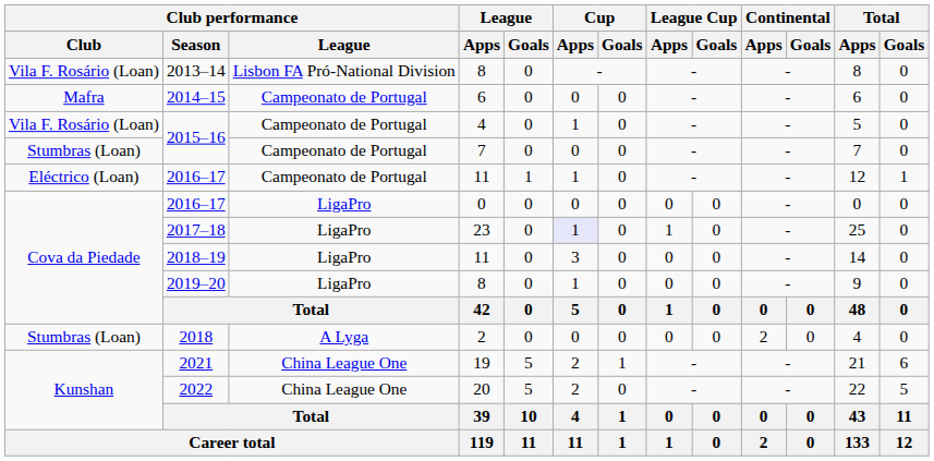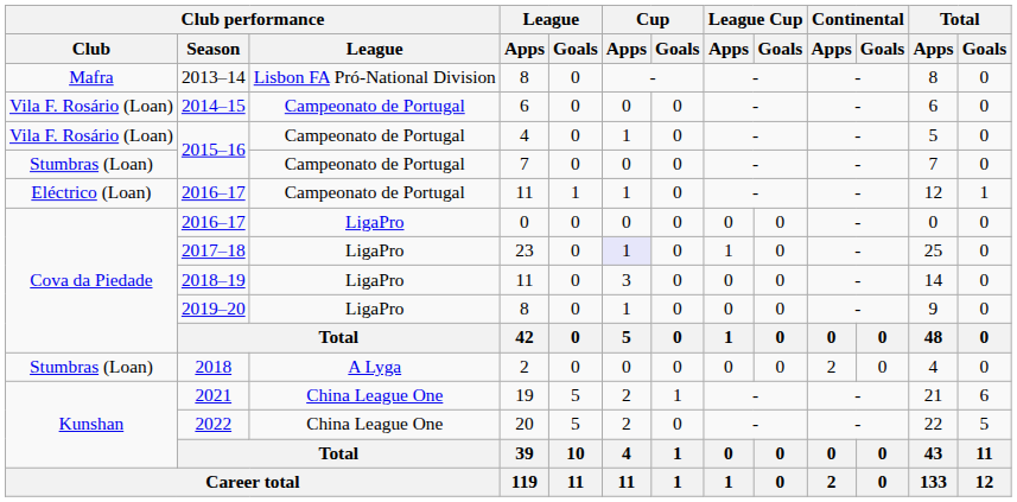2013–14 | Club performance / Club: Vila F. Rosário (Loan) -> Mafra
2014–15 | Club performance / Club: Mafra -> Vila F. Rosário (Loan)
